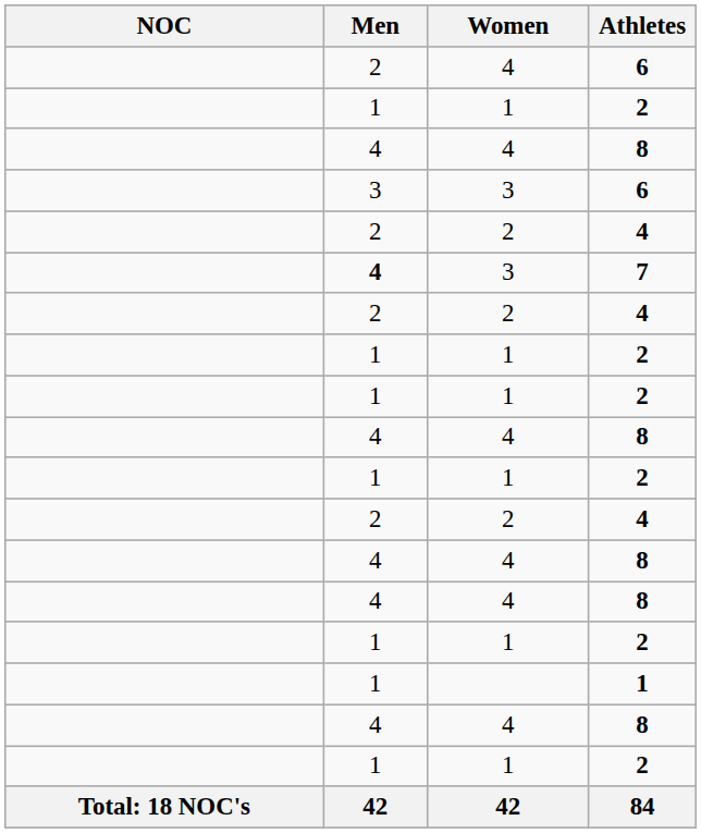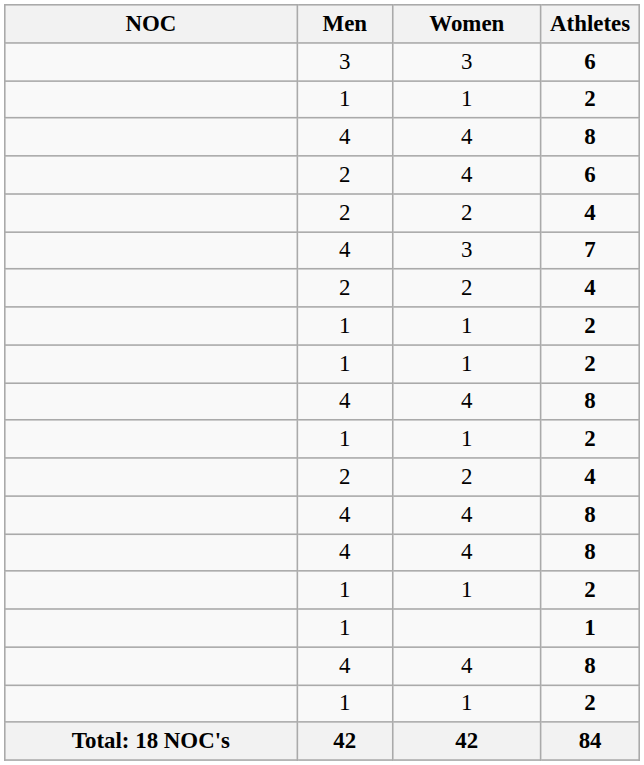rows swapped: 3 / 6 <-> 4 / 6
7 | Men: bold -> normal
